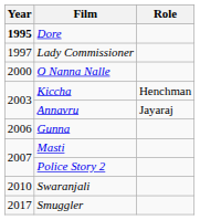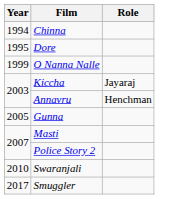+ row: 1994 | Chinna
Dore | Year: bold -> normal
- row: 1997 | Lady Commissioner
O Nanna Nalle | Year: 2000 -> 1999
Kiccha | Role: Henchman -> Jayaraj
Annavru | Role: Jayaraj -> Henchman
Gunna | Year: 2006 -> 2005
